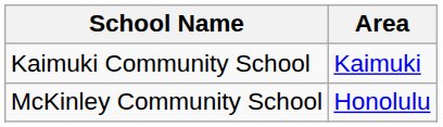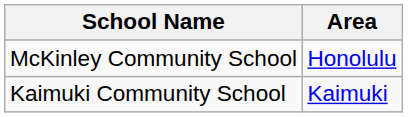rows swapped: Kaimuki Community School <-> McKinley Community School
